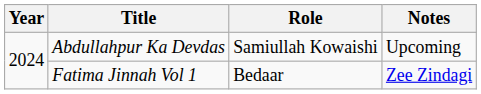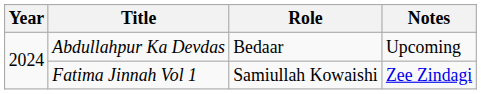Abdullahpur Ka Devdas | Role: Samiullah Kowaishi -> Bedaar
Fatima Jinnah Vol 1 | Role: Bedaar -> Samiullah Kowaishi
